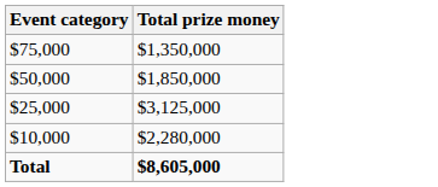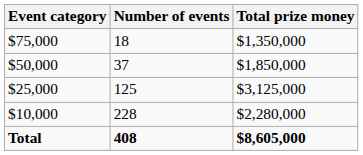+ column: Number of events | 18 | 37 | 125 | 228 | 408
